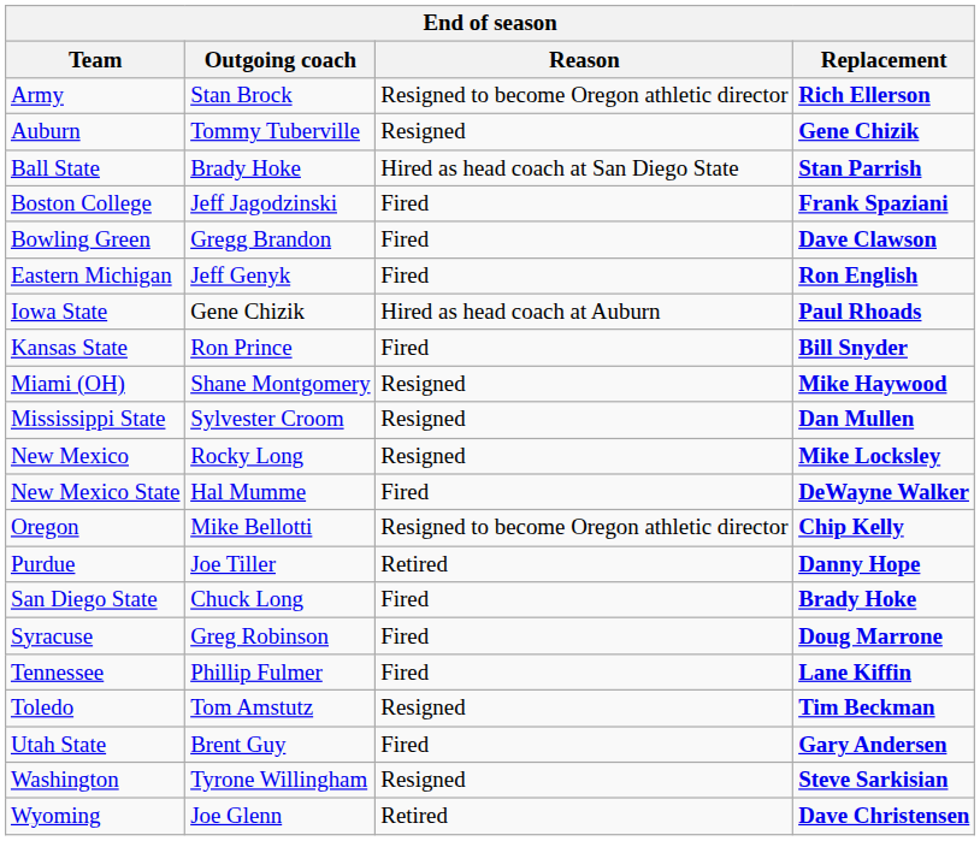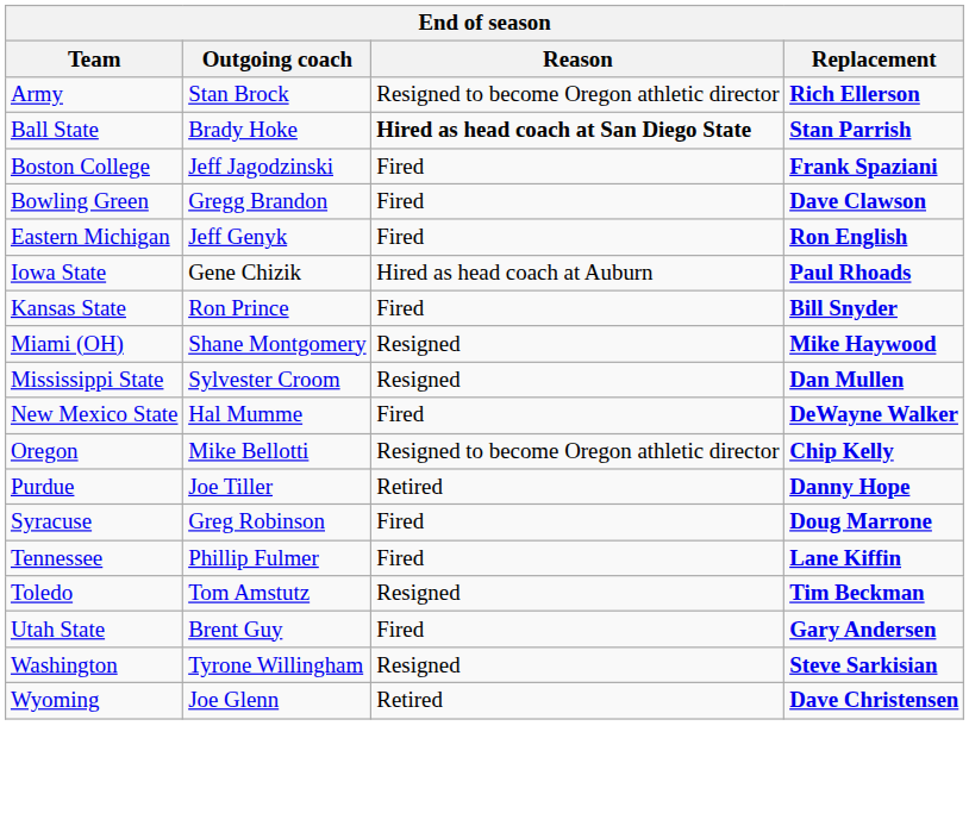- row: Auburn | Tommy Tuberville | Resigned | Gene Chizik
Ball State | Reason: normal -> bold
- row: New Mexico | Rocky Long | Resigned | Mike Locksley
- row: San Diego State | Chuck Long | Fired | Brady Hoke
